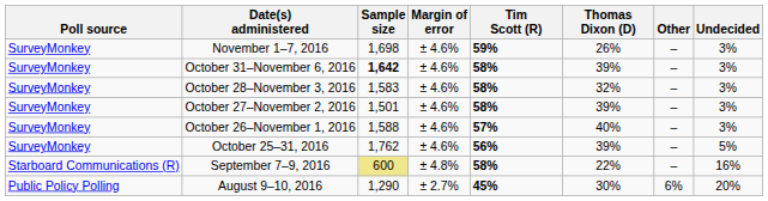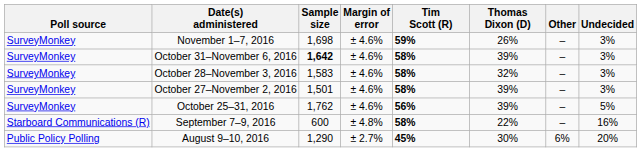- row: SurveyMonkey | October 26–November 1, 2016 | 1,588 | ± 4.6% | 57% | 40% | – | 3%
September 7–9, 2016 | Sample size: khaki background -> no background
